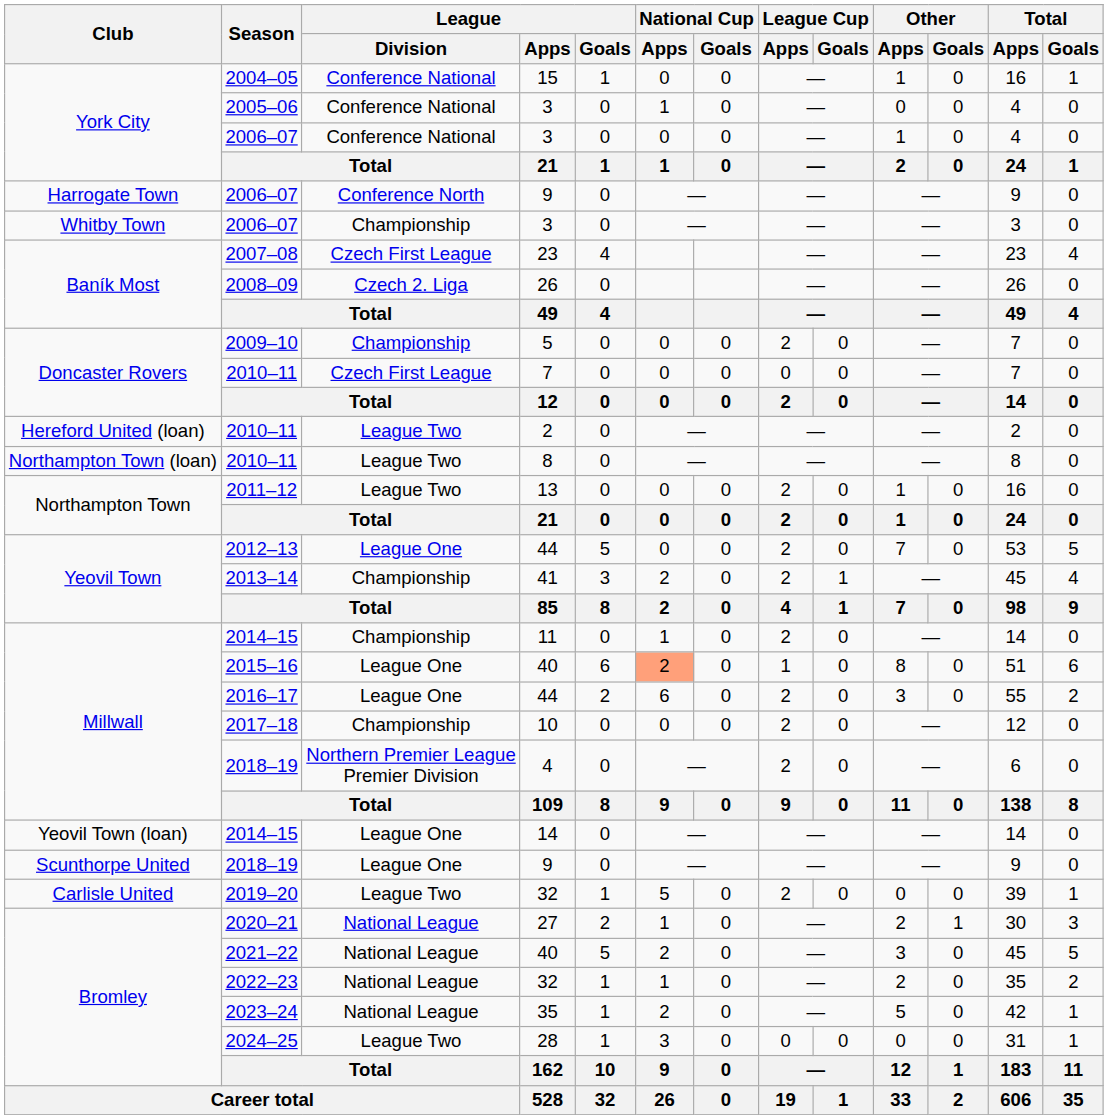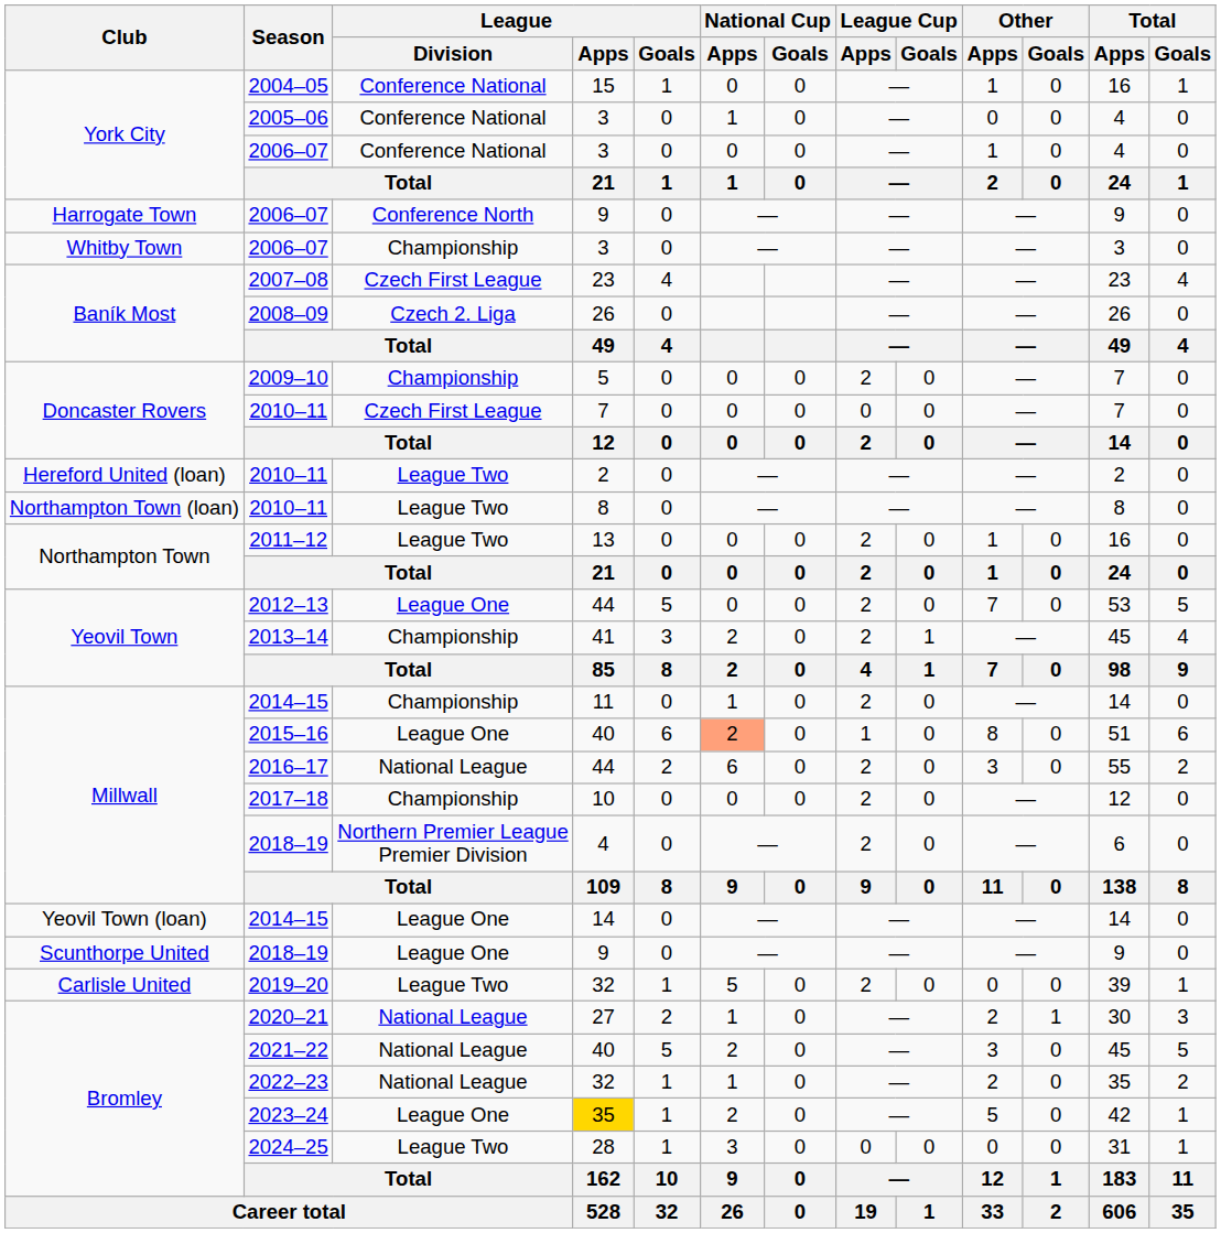2016–17 | League / Division: League One -> National League
2023–24 | League / Division: National League -> League One
2023–24 | League / Apps: no background -> gold background
